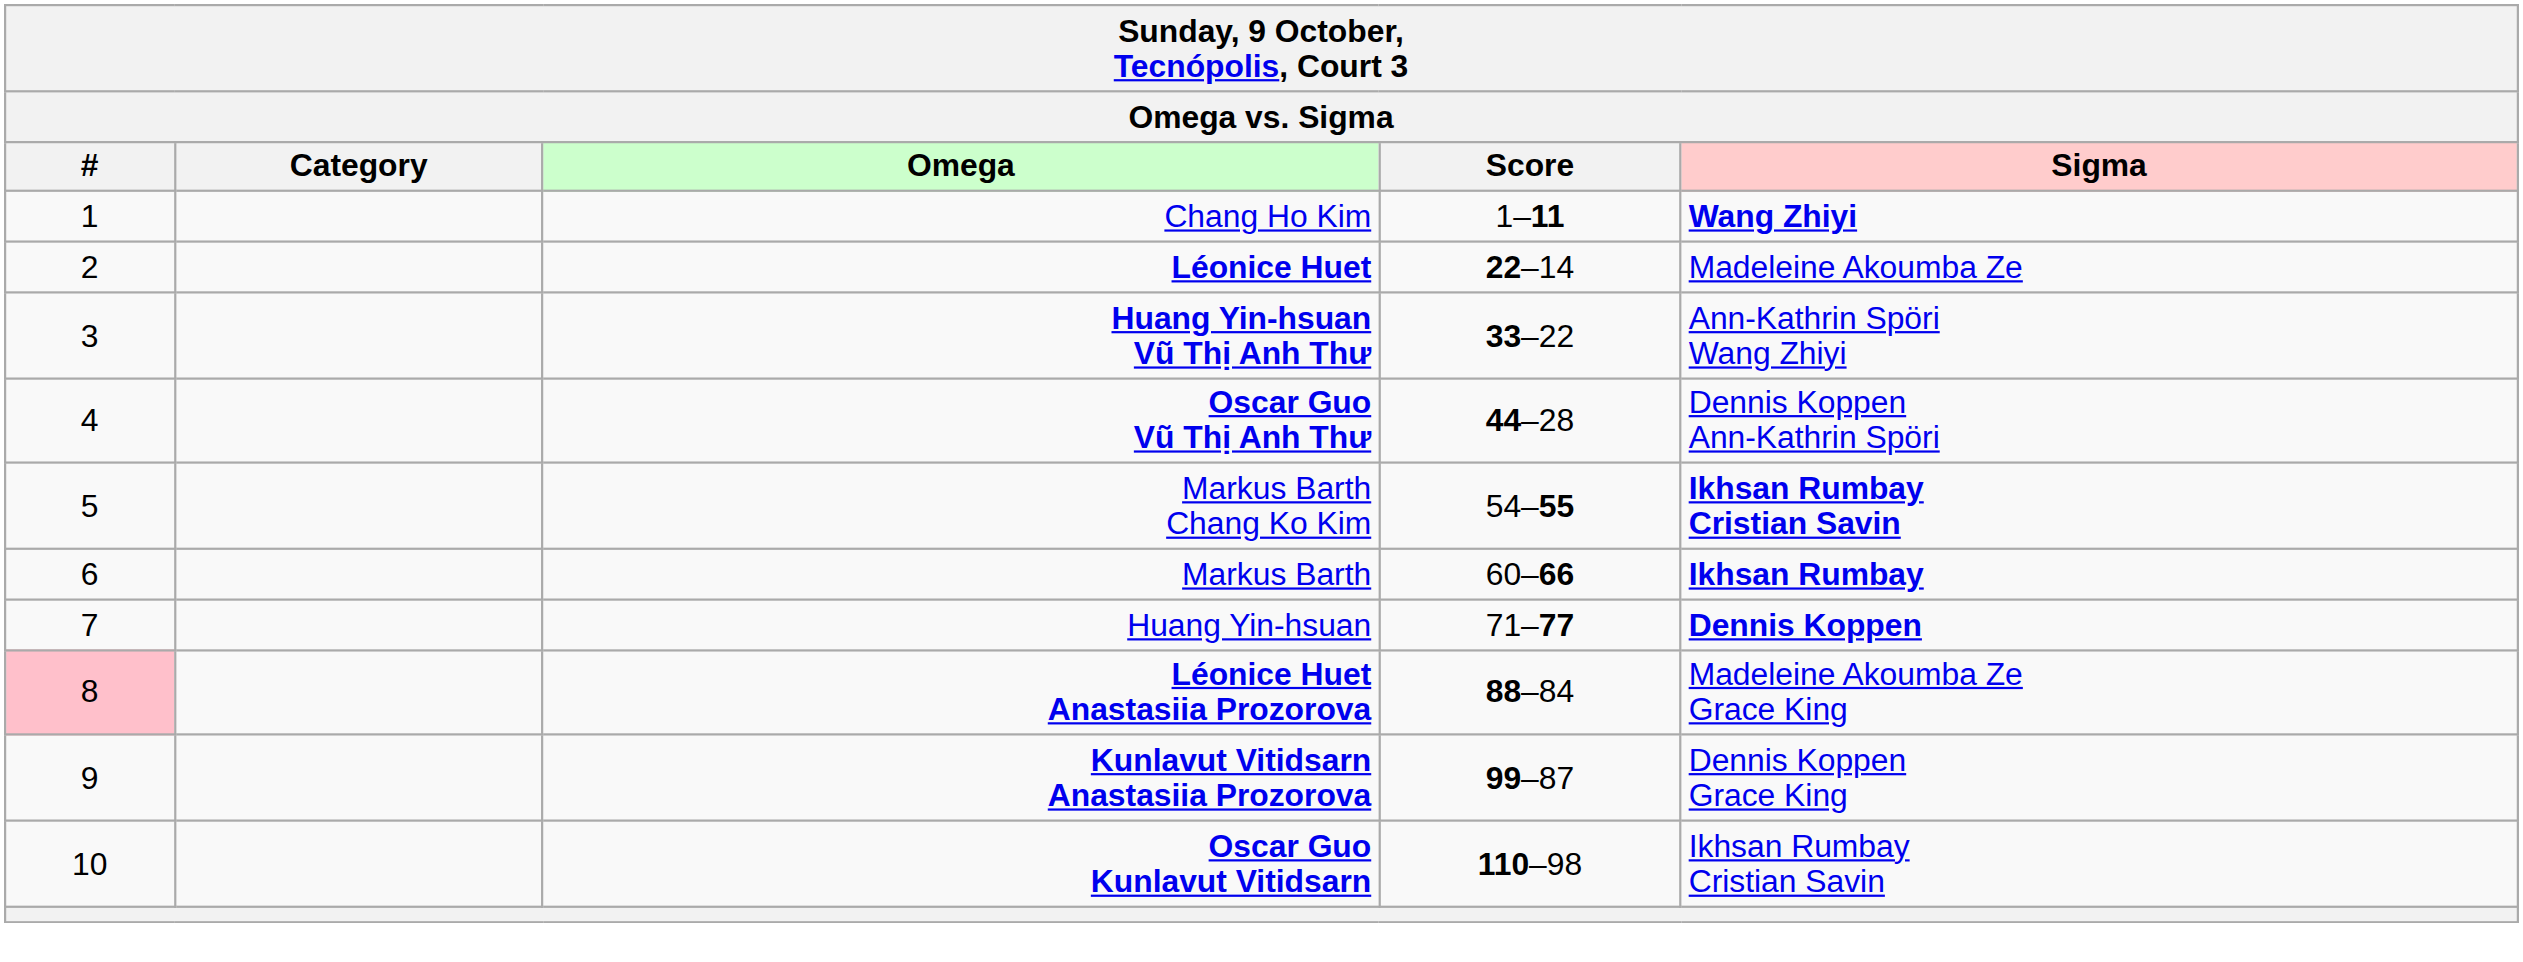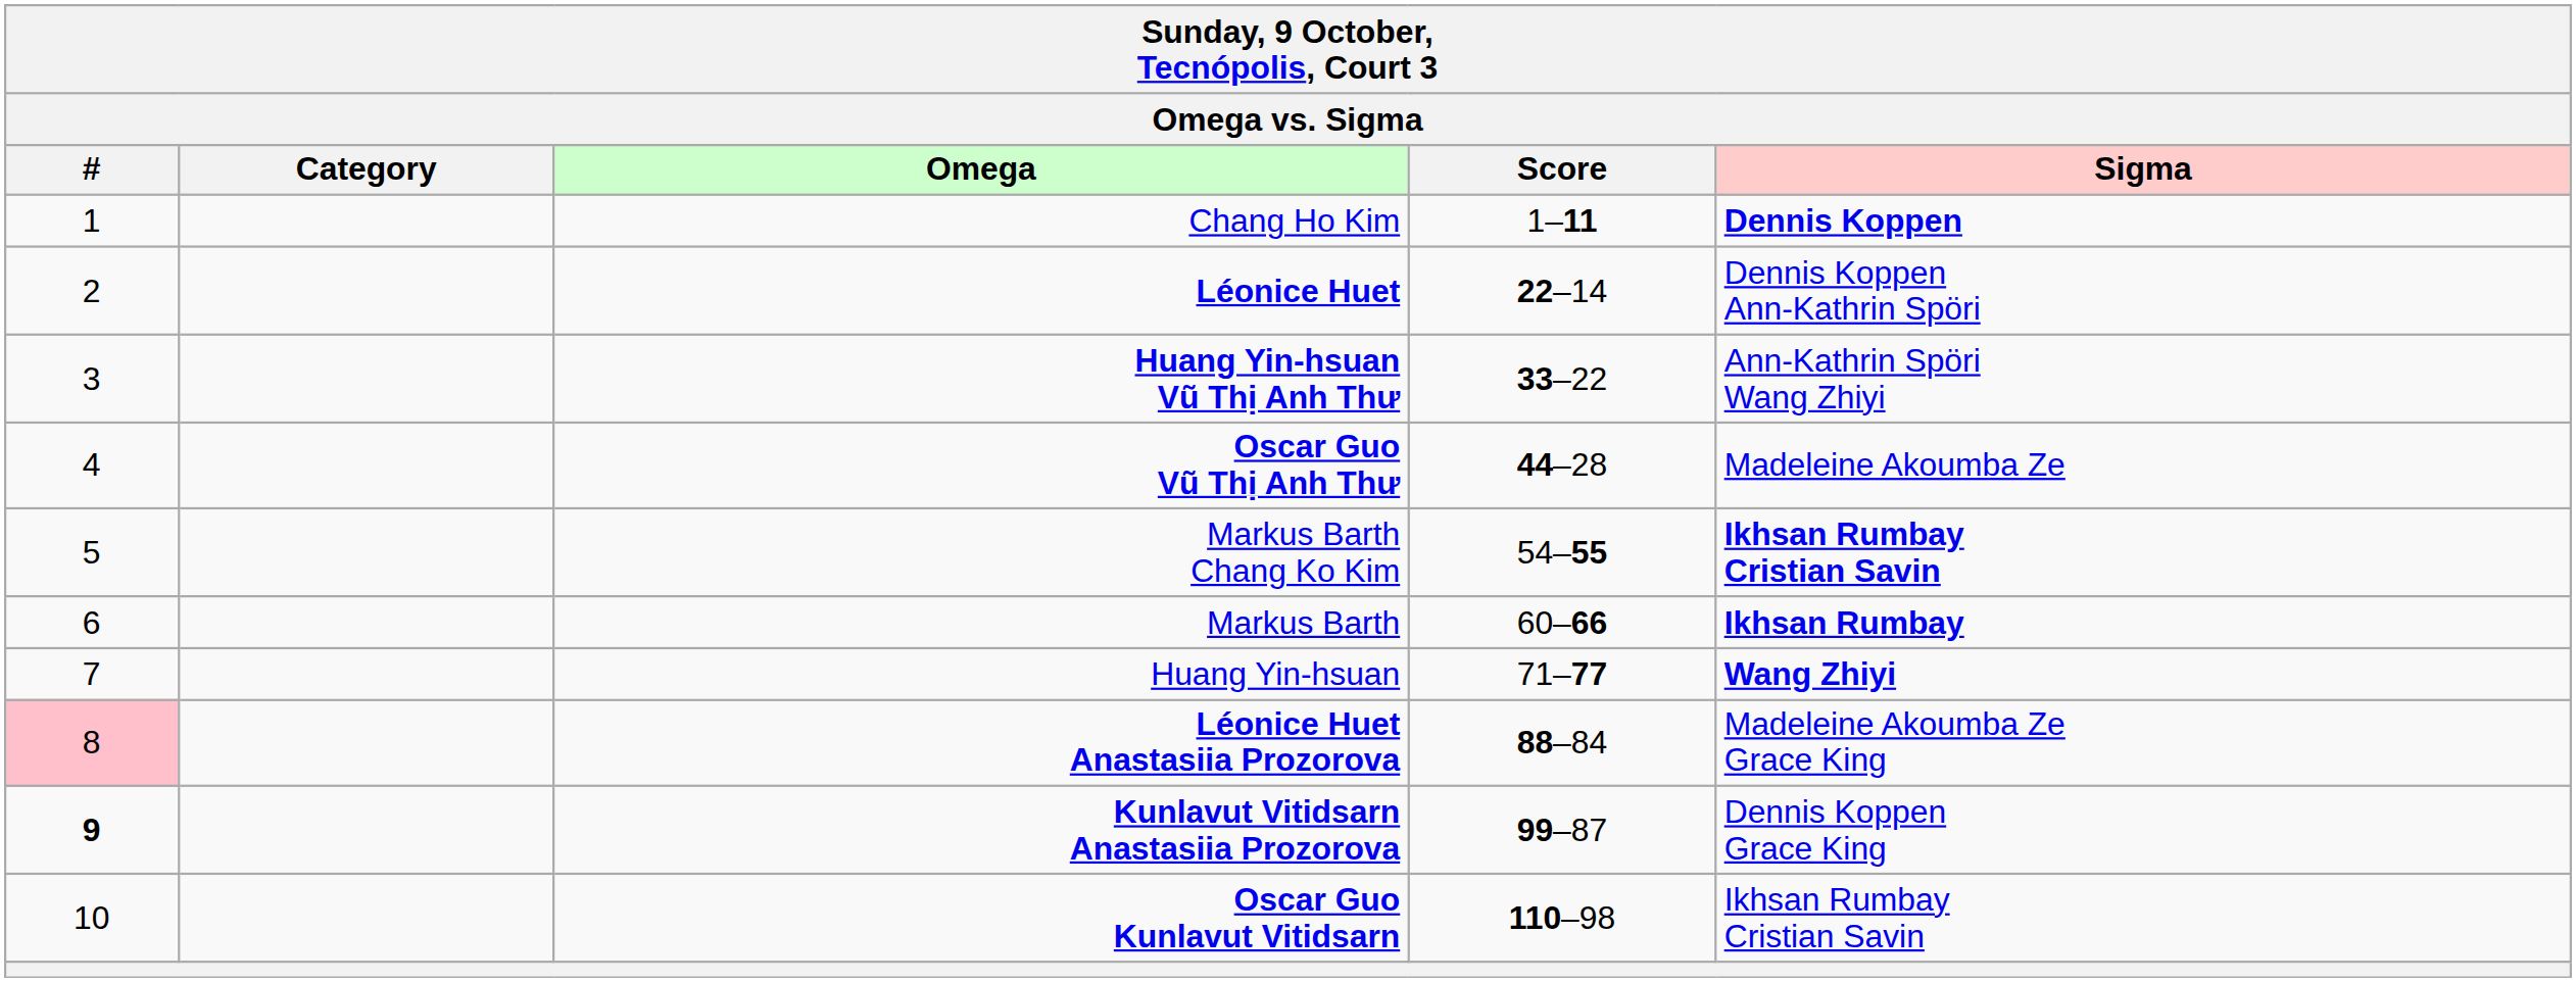Chang Ho Kim | Sigma: Wang Zhiyi -> Dennis Koppen
Léonice Huet | Sigma: Madeleine Akoumba Ze -> Dennis Koppen Ann-Kathrin Spöri
Oscar Guo Vũ Thị Anh Thư | Sigma: Dennis Koppen Ann-Kathrin Spöri -> Madeleine Akoumba Ze
Huang Yin-hsuan | Sigma: Dennis Koppen -> Wang Zhiyi
Kunlavut Vitidsarn Anastasiia Prozorova | #: normal -> bold
